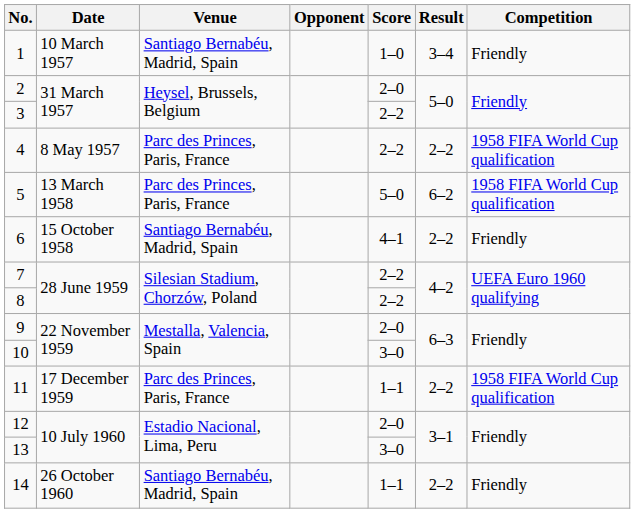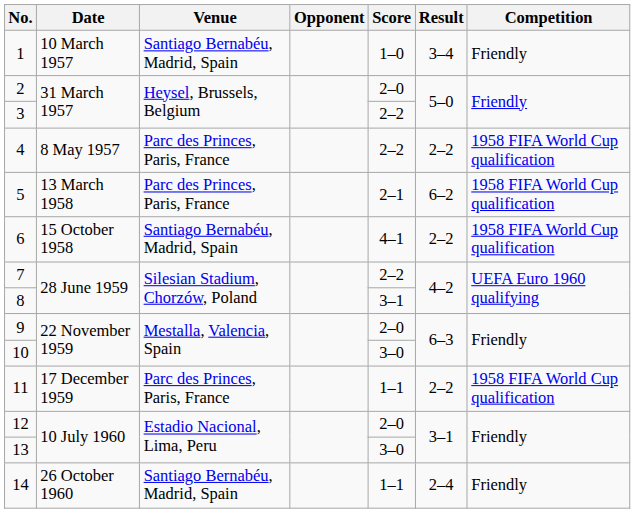5 | Score: 5–0 -> 2–1
6 | Competition: Friendly -> 1958 FIFA World Cup qualification
8 | Score: 2–2 -> 3–1
14 | Result: 2–2 -> 2–4
